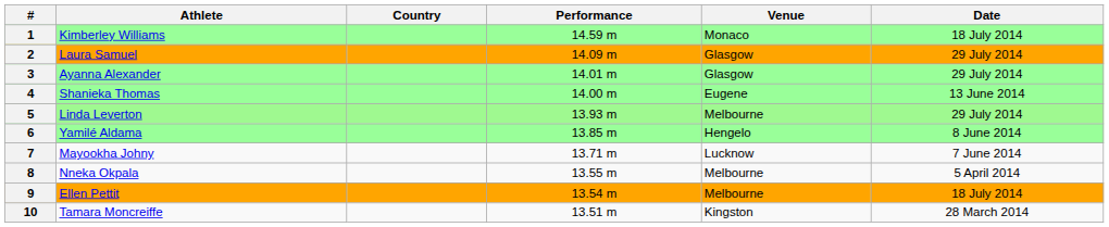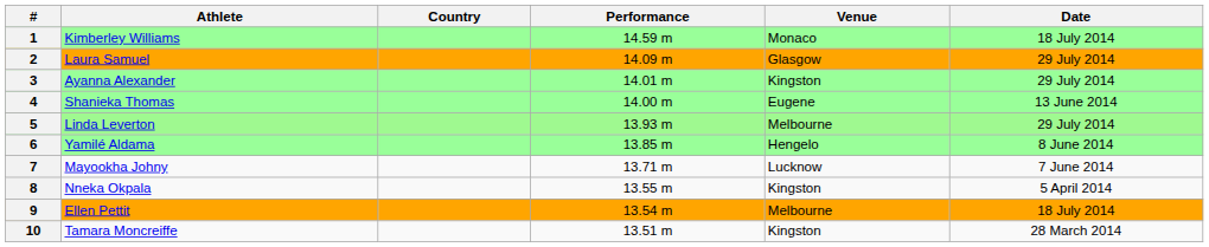3 | Venue: Glasgow -> Kingston
8 | Venue: Melbourne -> Kingston
